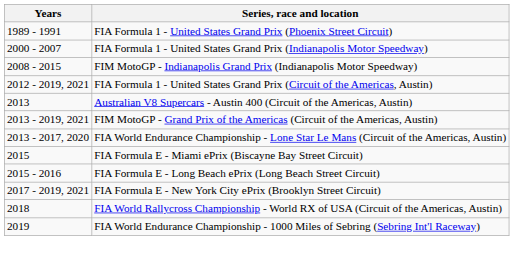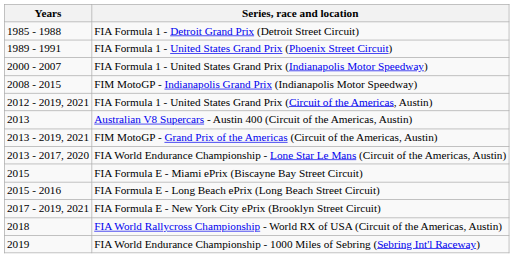+ row: 1985 - 1988 | FIA Formula 1 - Detroit Grand Prix (Detroit Street Circuit)
